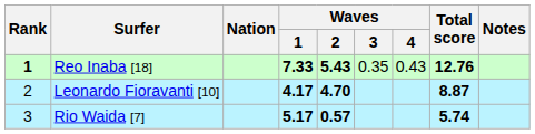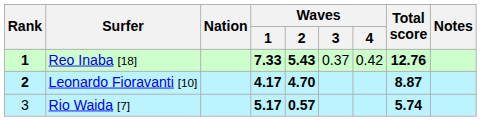Reo Inaba [18] | Waves / 3: 0.35 -> 0.37
Reo Inaba [18] | Waves / 4: 0.43 -> 0.42
Leonardo Fioravanti [10] | Rank: normal -> bold
